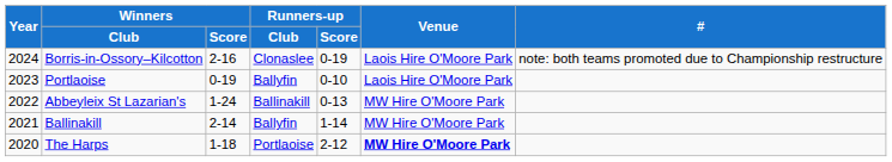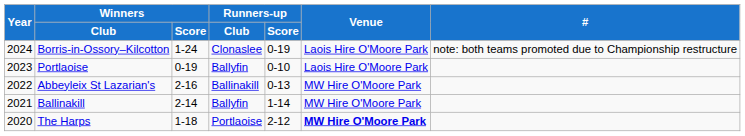Borris-in-Ossory–Kilcotton | Winners / Score: 2-16 -> 1-24
Abbeyleix St Lazarian's | Winners / Score: 1-24 -> 2-16
